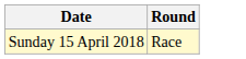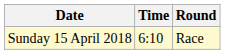+ column: Time | 6:10
